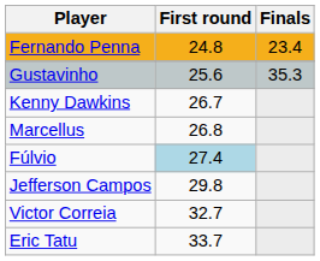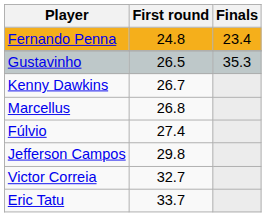Gustavinho | First round: 25.6 -> 26.5
Fúlvio | First round: lightblue background -> no background
